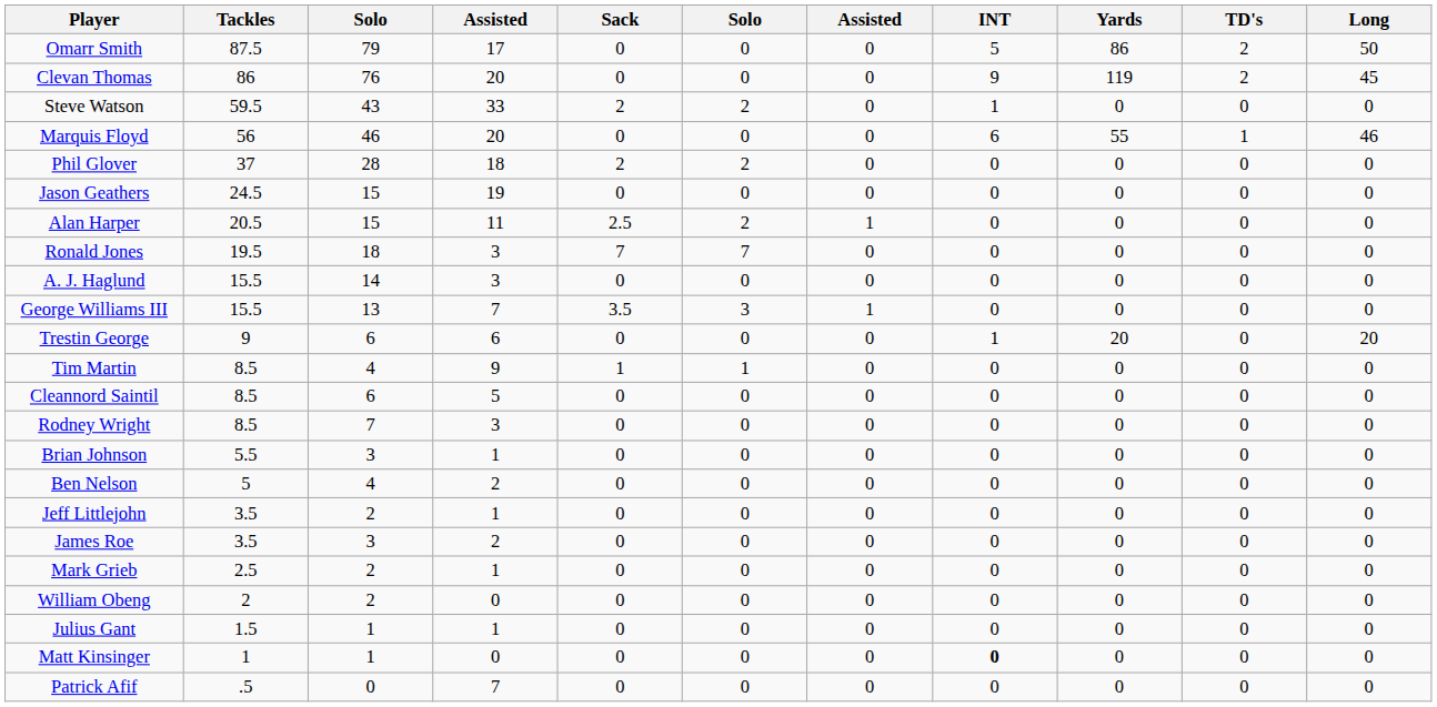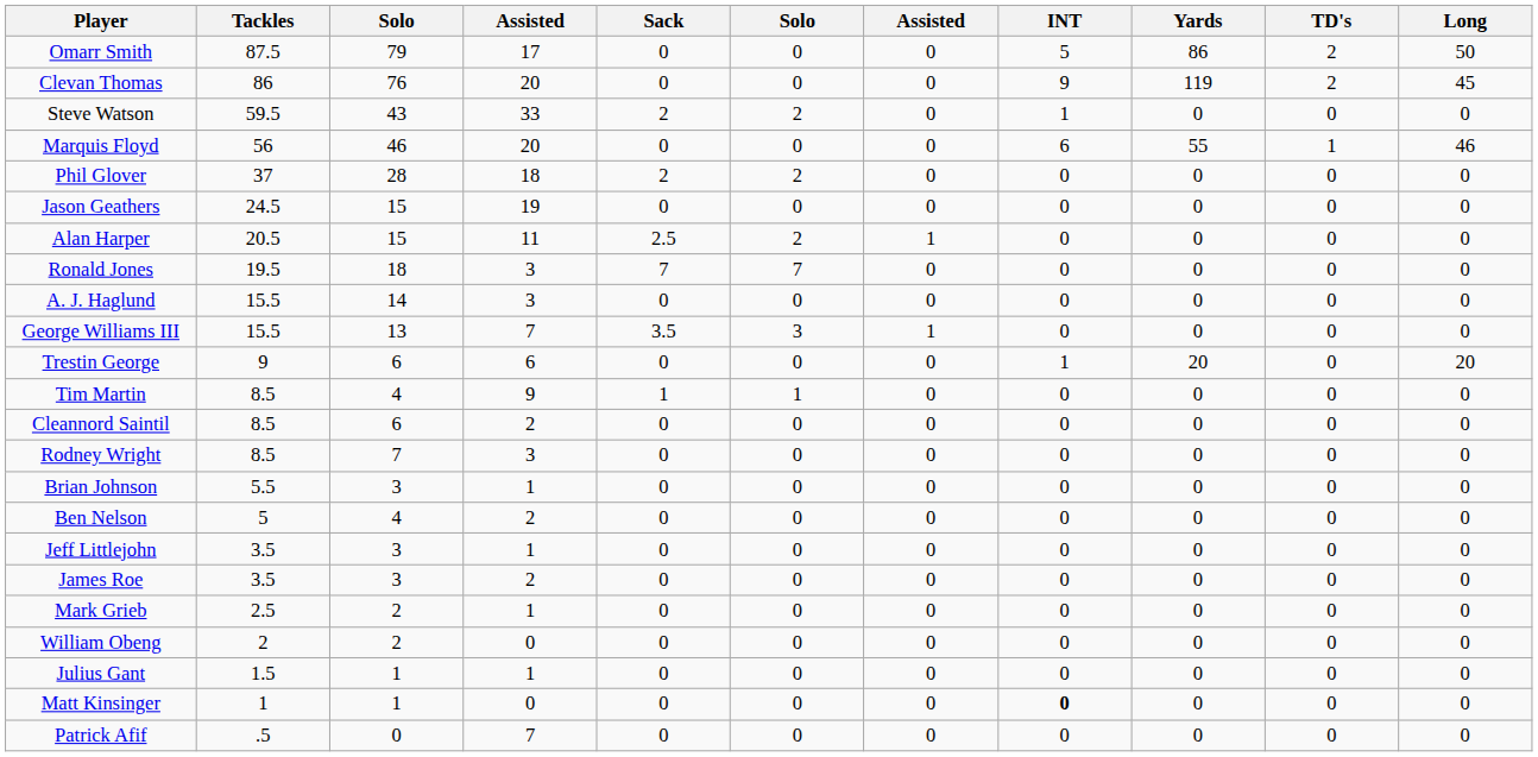Cleannord Saintil | column 4: 5 -> 2
Jeff Littlejohn | column 3: 2 -> 3
